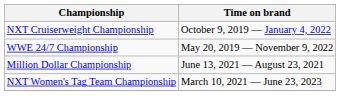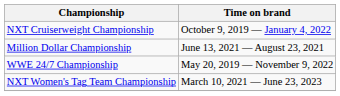rows swapped: Million Dollar Championship <-> WWE 24/7 Championship
